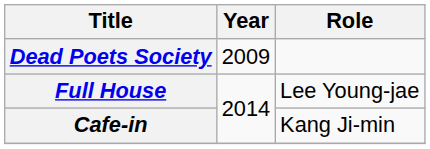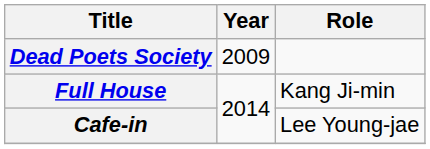Full House | Role: Lee Young-jae -> Kang Ji-min
Cafe-in | Role: Kang Ji-min -> Lee Young-jae
